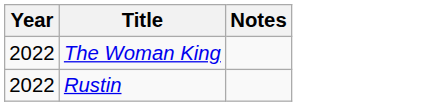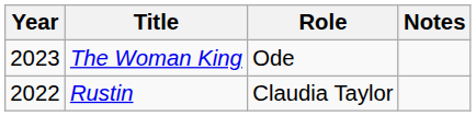+ column: Role | Ode | Claudia Taylor
The Woman King | Year: 2022 -> 2023
